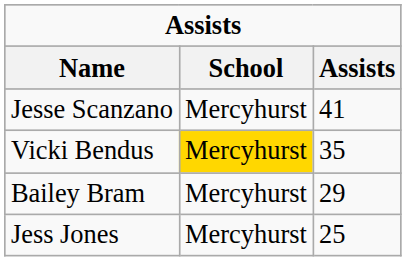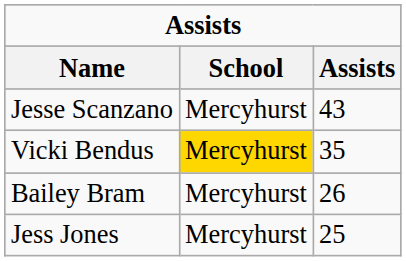Jesse Scanzano | Assists: 41 -> 43
Bailey Bram | Assists: 29 -> 26
